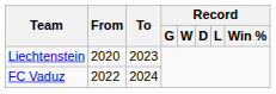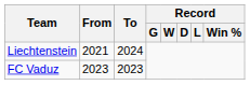Liechtenstein | From: 2020 -> 2021
Liechtenstein | To: 2023 -> 2024
FC Vaduz | From: 2022 -> 2023
FC Vaduz | To: 2024 -> 2023
